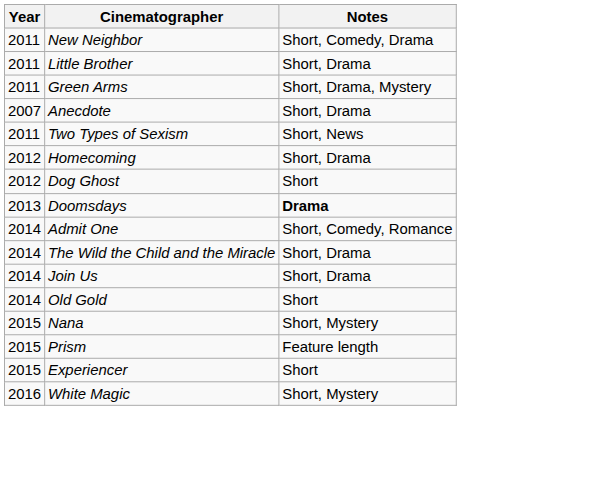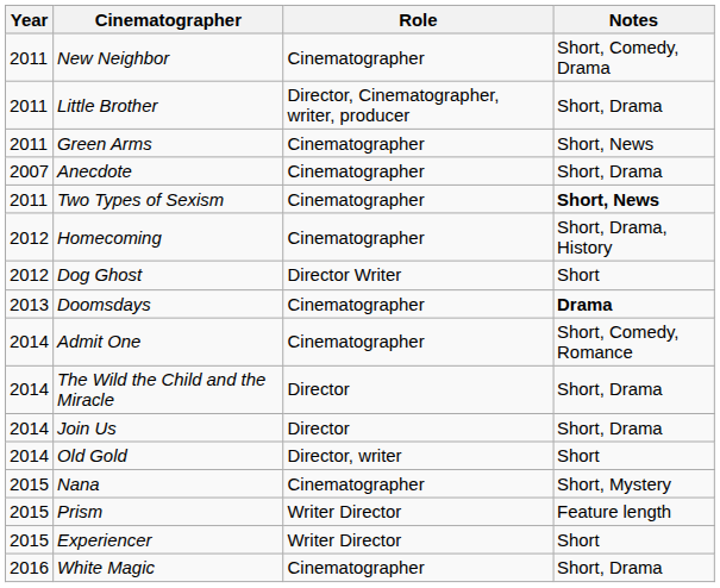+ column: Role | Cinematographer | Director, Cinematographer, writer, producer | Cinematographer | Cinematographer | Cinematographer | Cinematographer | Director Writer | Cinematographer | Cinematographer | Director | Director | Director, writer | Cinematographer | Writer Director | Writer Director | Cinematographer
Green Arms | Notes: Short, Drama, Mystery -> Short, News
Two Types of Sexism | Notes: normal -> bold
Homecoming | Notes: Short, Drama -> Short, Drama, History
White Magic | Notes: Short, Mystery -> Short, Drama
